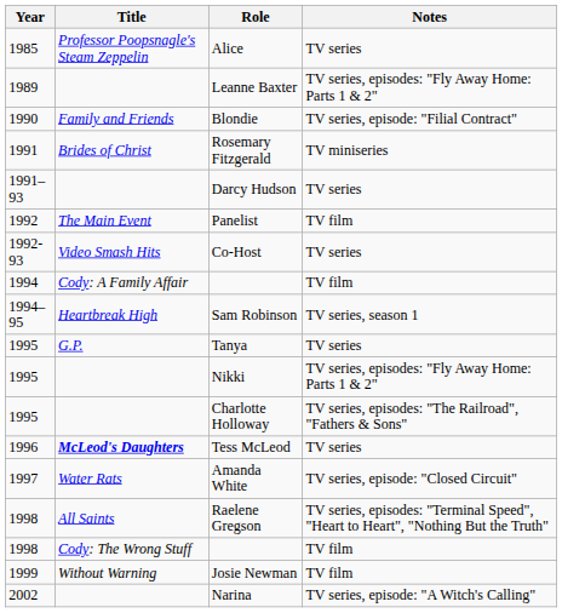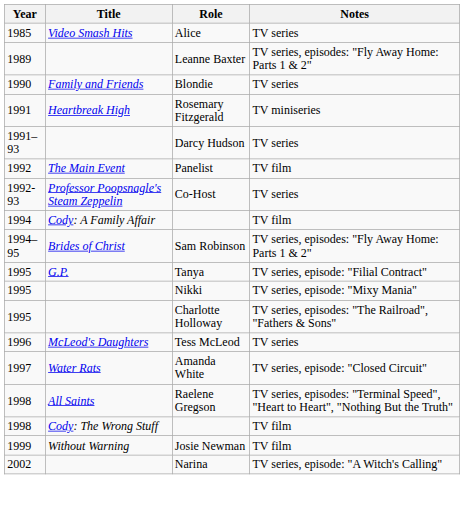Alice | Title: Professor Poopsnagle's Steam Zeppelin -> Video Smash Hits
Blondie | Notes: TV series, episode: "Filial Contract" -> TV series
Rosemary Fitzgerald | Title: Brides of Christ -> Heartbreak High
Co-Host | Title: Video Smash Hits -> Professor Poopsnagle's Steam Zeppelin
Sam Robinson | Title: Heartbreak High -> Brides of Christ
Sam Robinson | Notes: TV series, season 1 -> TV series, episodes: "Fly Away Home: Parts 1 & 2"
Tanya | Notes: TV series -> TV series, episode: "Filial Contract"
Nikki | Notes: TV series, episodes: "Fly Away Home: Parts 1 & 2" -> TV series, episode: "Mixy Mania"
Tess McLeod | Title: bold -> normal
